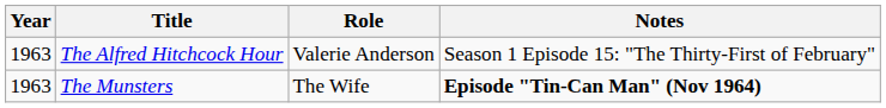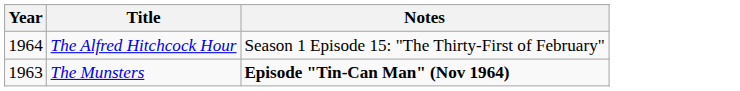- column: Role | Valerie Anderson | The Wife
The Alfred Hitchcock Hour | Year: 1963 -> 1964
